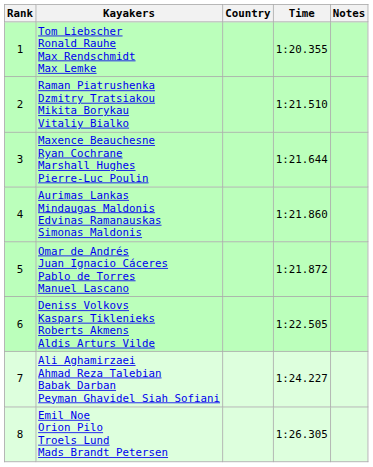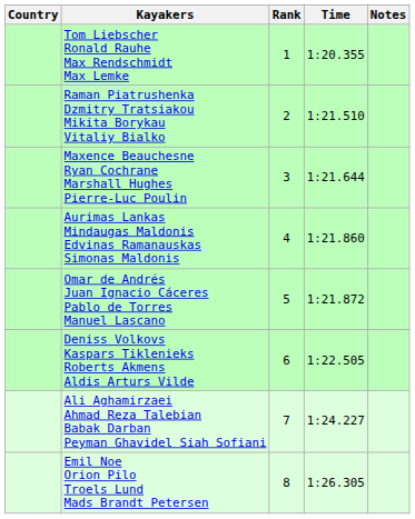columns swapped: Rank <-> Country
